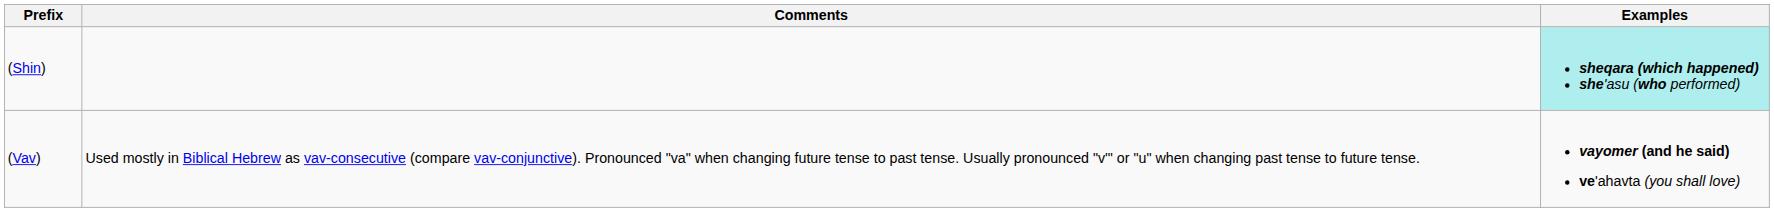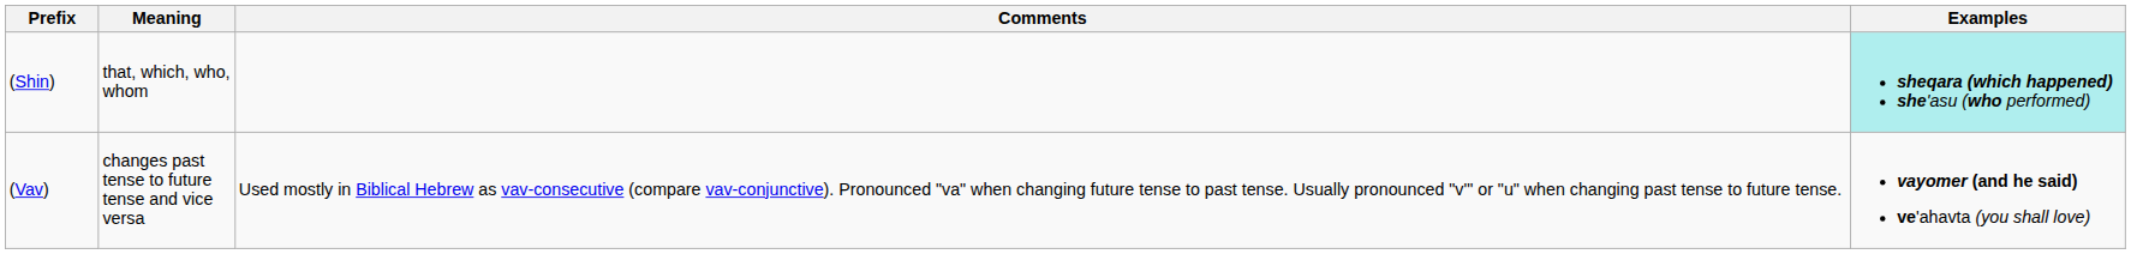+ column: Meaning | that, which, who, whom | changes past tense to future tense and vice versa
